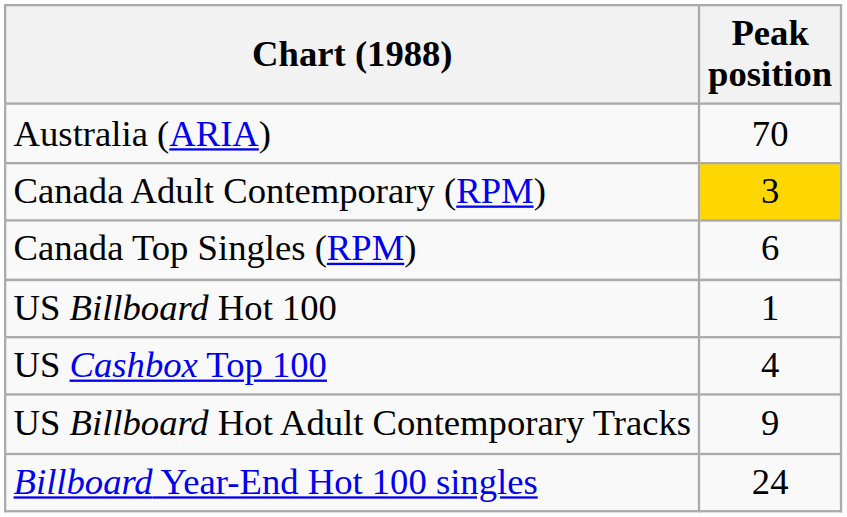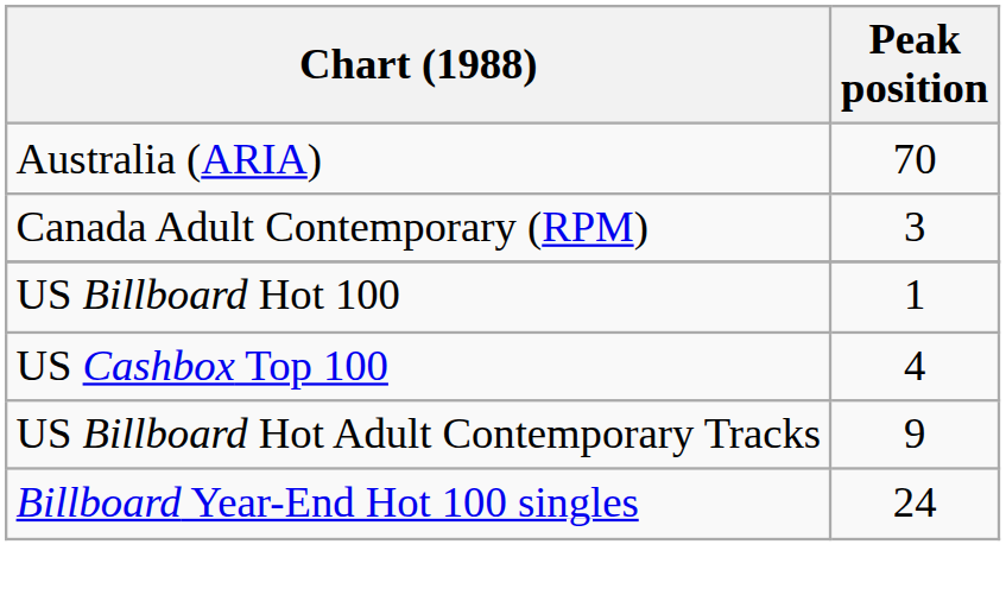Canada Adult Contemporary (RPM) | Peak position: gold background -> no background
- row: Canada Top Singles (RPM) | 6
